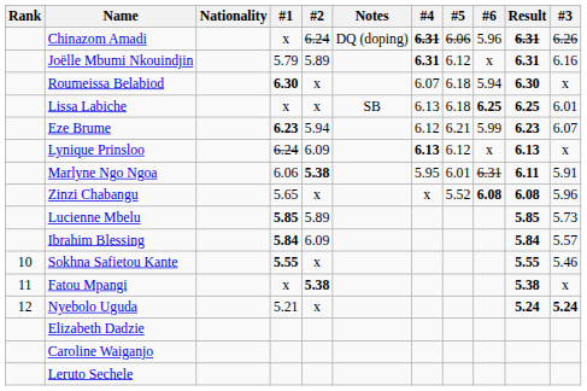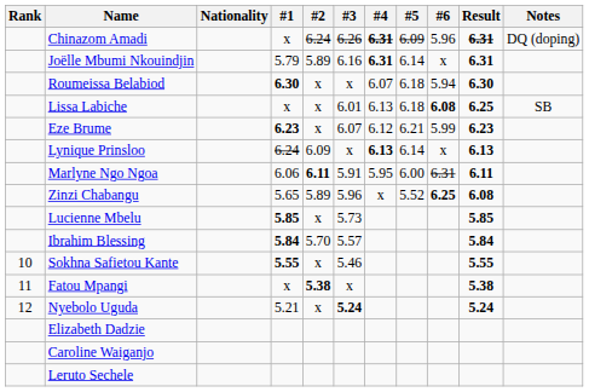columns swapped: #3 <-> Notes
Chinazom Amadi | #5: 6.06 -> 6.09
Joëlle Mbumi Nkouindjin | #5: 6.12 -> 6.14
Lissa Labiche | #6: 6.25 -> 6.08
Eze Brume | #2: 5.94 -> x
Lynique Prinsloo | #5: 6.12 -> 6.14
Marlyne Ngo Ngoa | #2: 5.38 -> 6.11
Marlyne Ngo Ngoa | #5: 6.01 -> 6.00
Zinzi Chabangu | #2: x -> 5.89
Zinzi Chabangu | #6: 6.08 -> 6.25
Lucienne Mbelu | #2: 5.89 -> x
Ibrahim Blessing | #2: 6.09 -> 5.70
